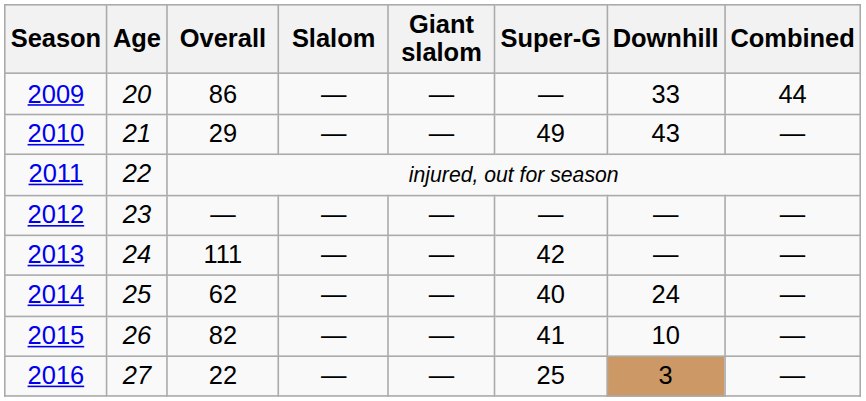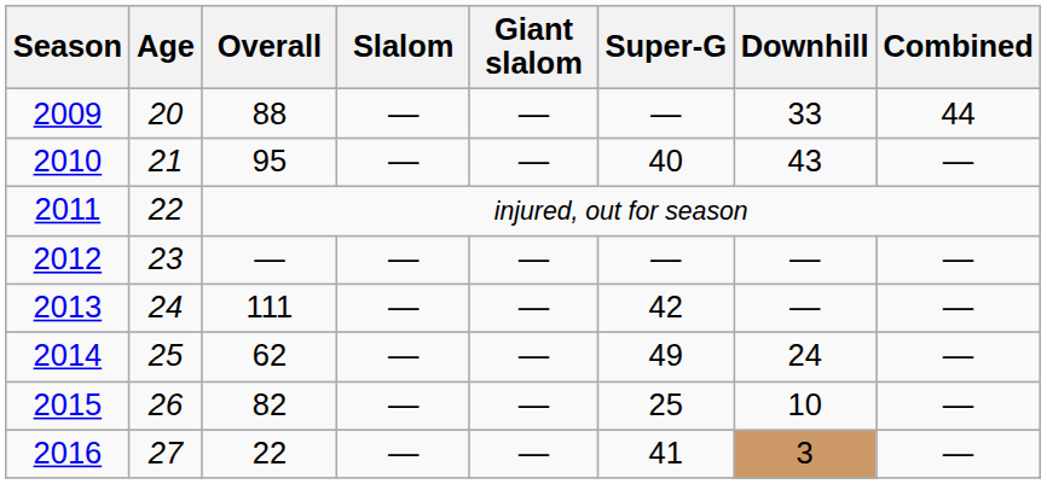2009 | Overall: 86 -> 88
2010 | Overall: 29 -> 95
2010 | Super-G: 49 -> 40
2014 | Super-G: 40 -> 49
2015 | Super-G: 41 -> 25
2016 | Super-G: 25 -> 41
